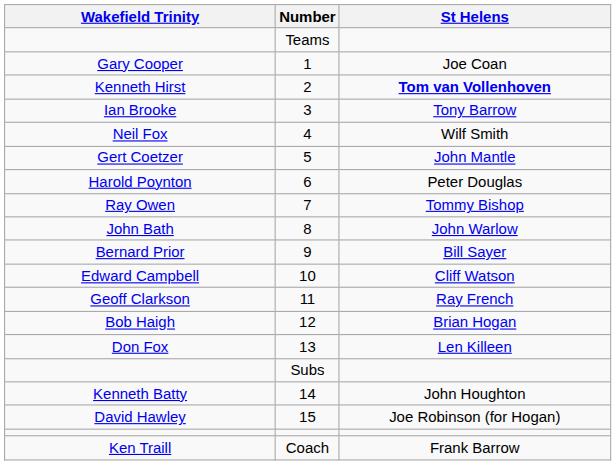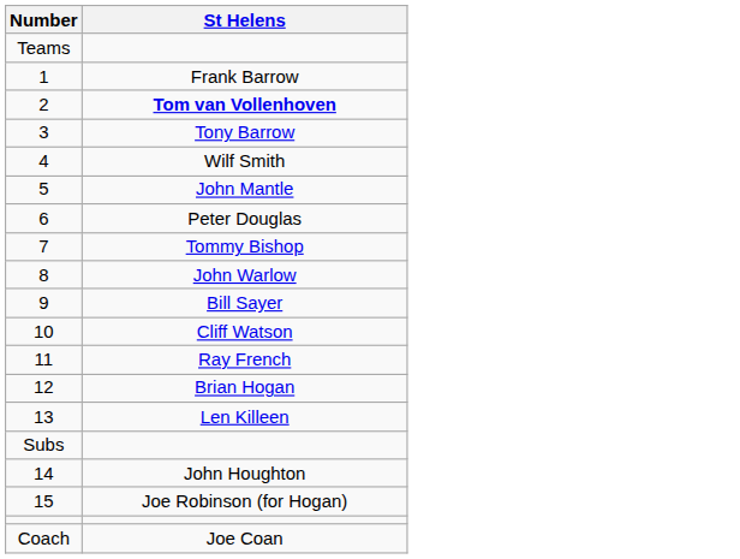- column: Wakefield Trinity | Gary Cooper | Kenneth Hirst | Ian Brooke | Neil Fox | Gert Coetzer | Harold Poynton | Ray Owen | John Bath | Bernard Prior | Edward Campbell | Geoff Clarkson | Bob Haigh | Don Fox | Kenneth Batty | David Hawley | Ken Traill
1 | St Helens: Joe Coan -> Frank Barrow
Coach | St Helens: Frank Barrow -> Joe Coan
